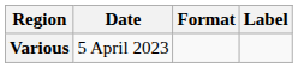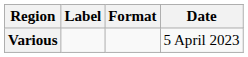columns swapped: Date <-> Label
